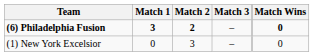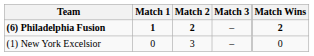(6) Philadelphia Fusion | Match 1: 3 -> 1
(6) Philadelphia Fusion | Match Wins: 0 -> 2
